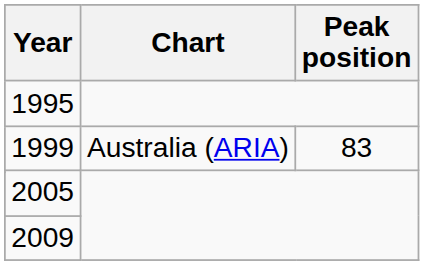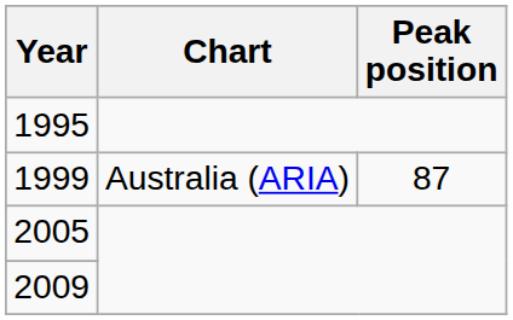1999 / Australia (ARIA) | Peak position: 83 -> 87
